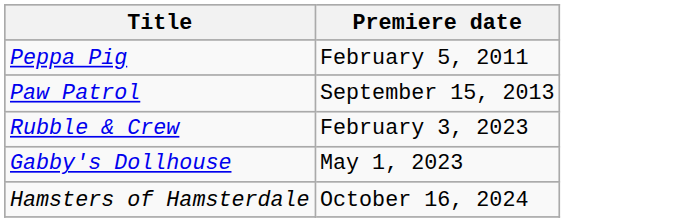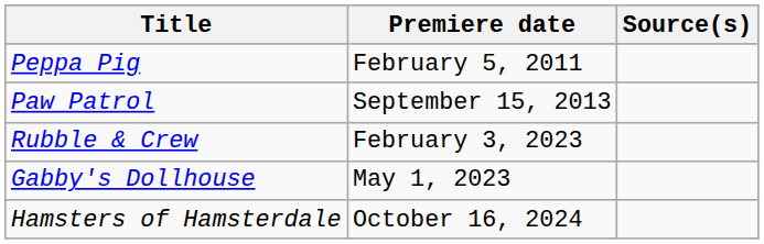+ column: Source(s)
